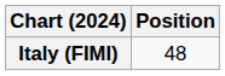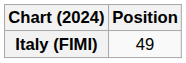Italy (FIMI) | Position: 48 -> 49
